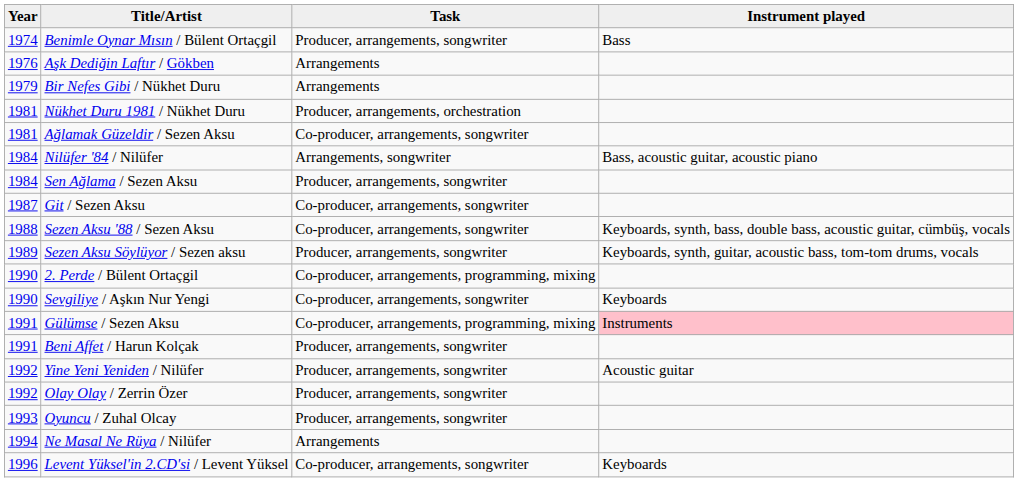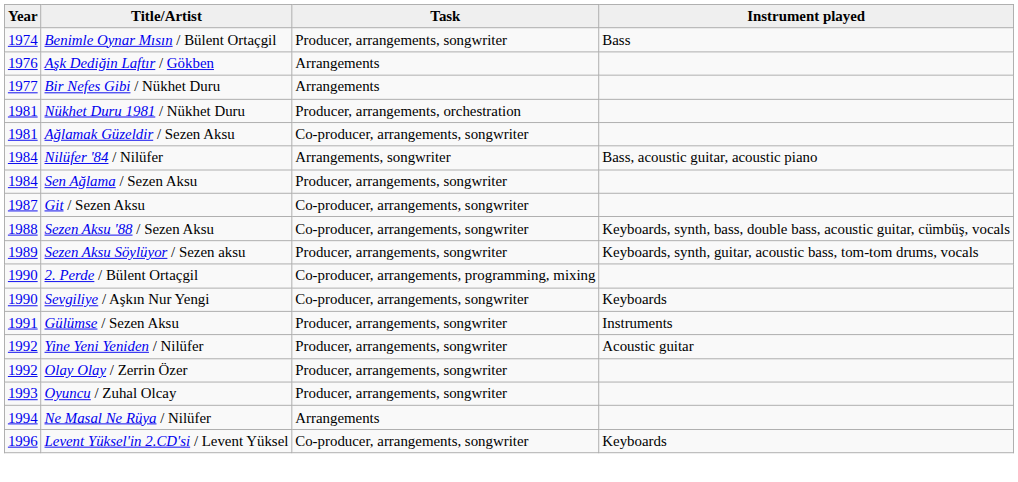Bir Nefes Gibi / Nükhet Duru | Year: 1979 -> 1977
Gülümse / Sezen Aksu | Task: Co-producer, arrangements, programming, mixing -> Producer, arrangements, songwriter
Gülümse / Sezen Aksu | Instrument played: pink background -> no background
- row: 1991 | Beni Affet / Harun Kolçak | Producer, arrangements, songwriter
